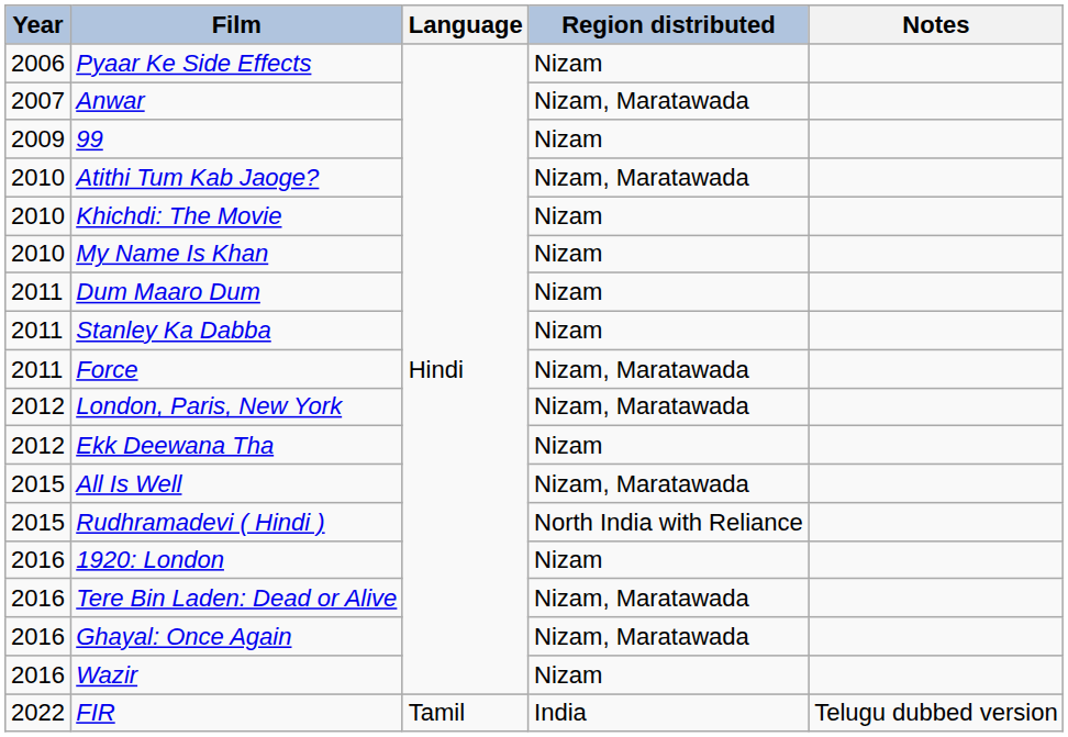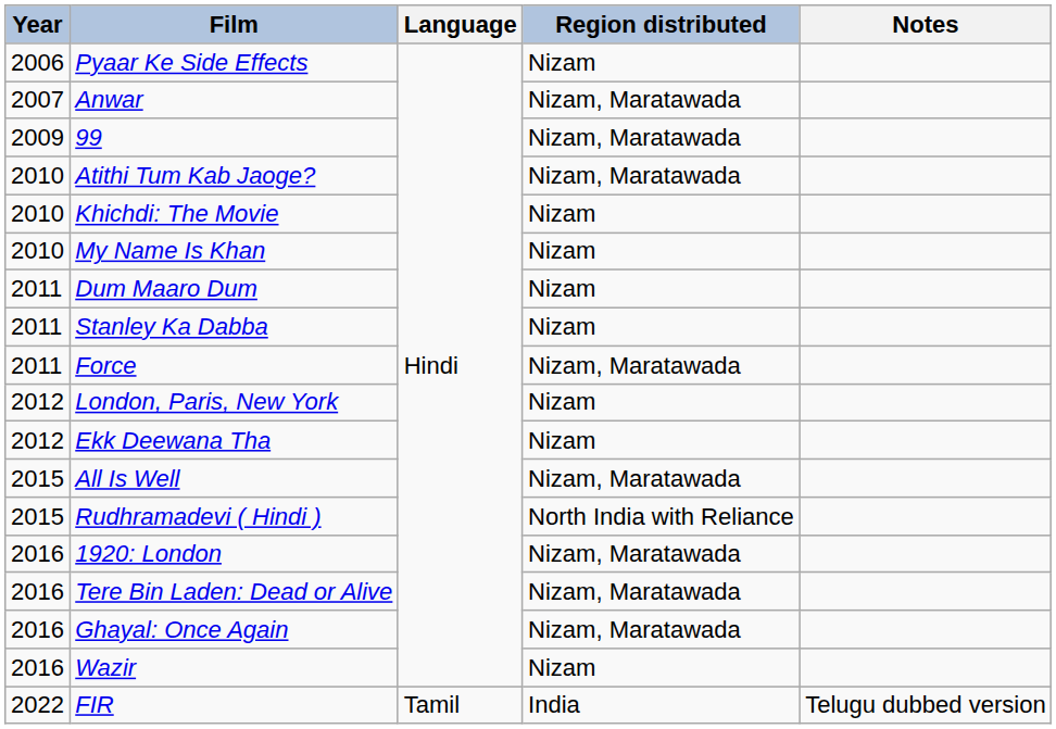99 | Region distributed: Nizam -> Nizam, Maratawada
London, Paris, New York | Region distributed: Nizam, Maratawada -> Nizam
1920: London | Region distributed: Nizam -> Nizam, Maratawada
